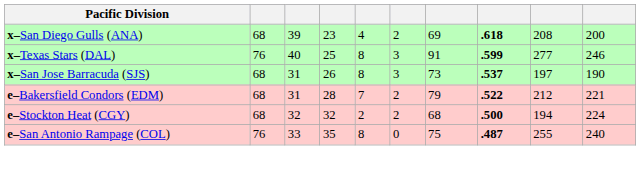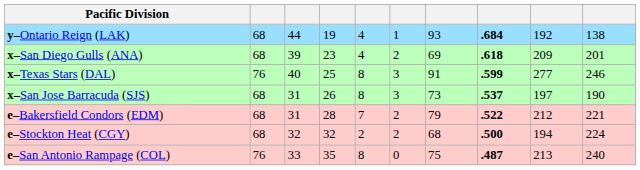+ row: y–Ontario Reign (LAK) | 68 | 44 | 19 | 4 | 1 | 93 | .684 | 192 | 138
x–San Diego Gulls (ANA) | column 9: 208 -> 209
x–San Diego Gulls (ANA) | column 10: 200 -> 201
e–San Antonio Rampage (COL) | column 9: 255 -> 213
